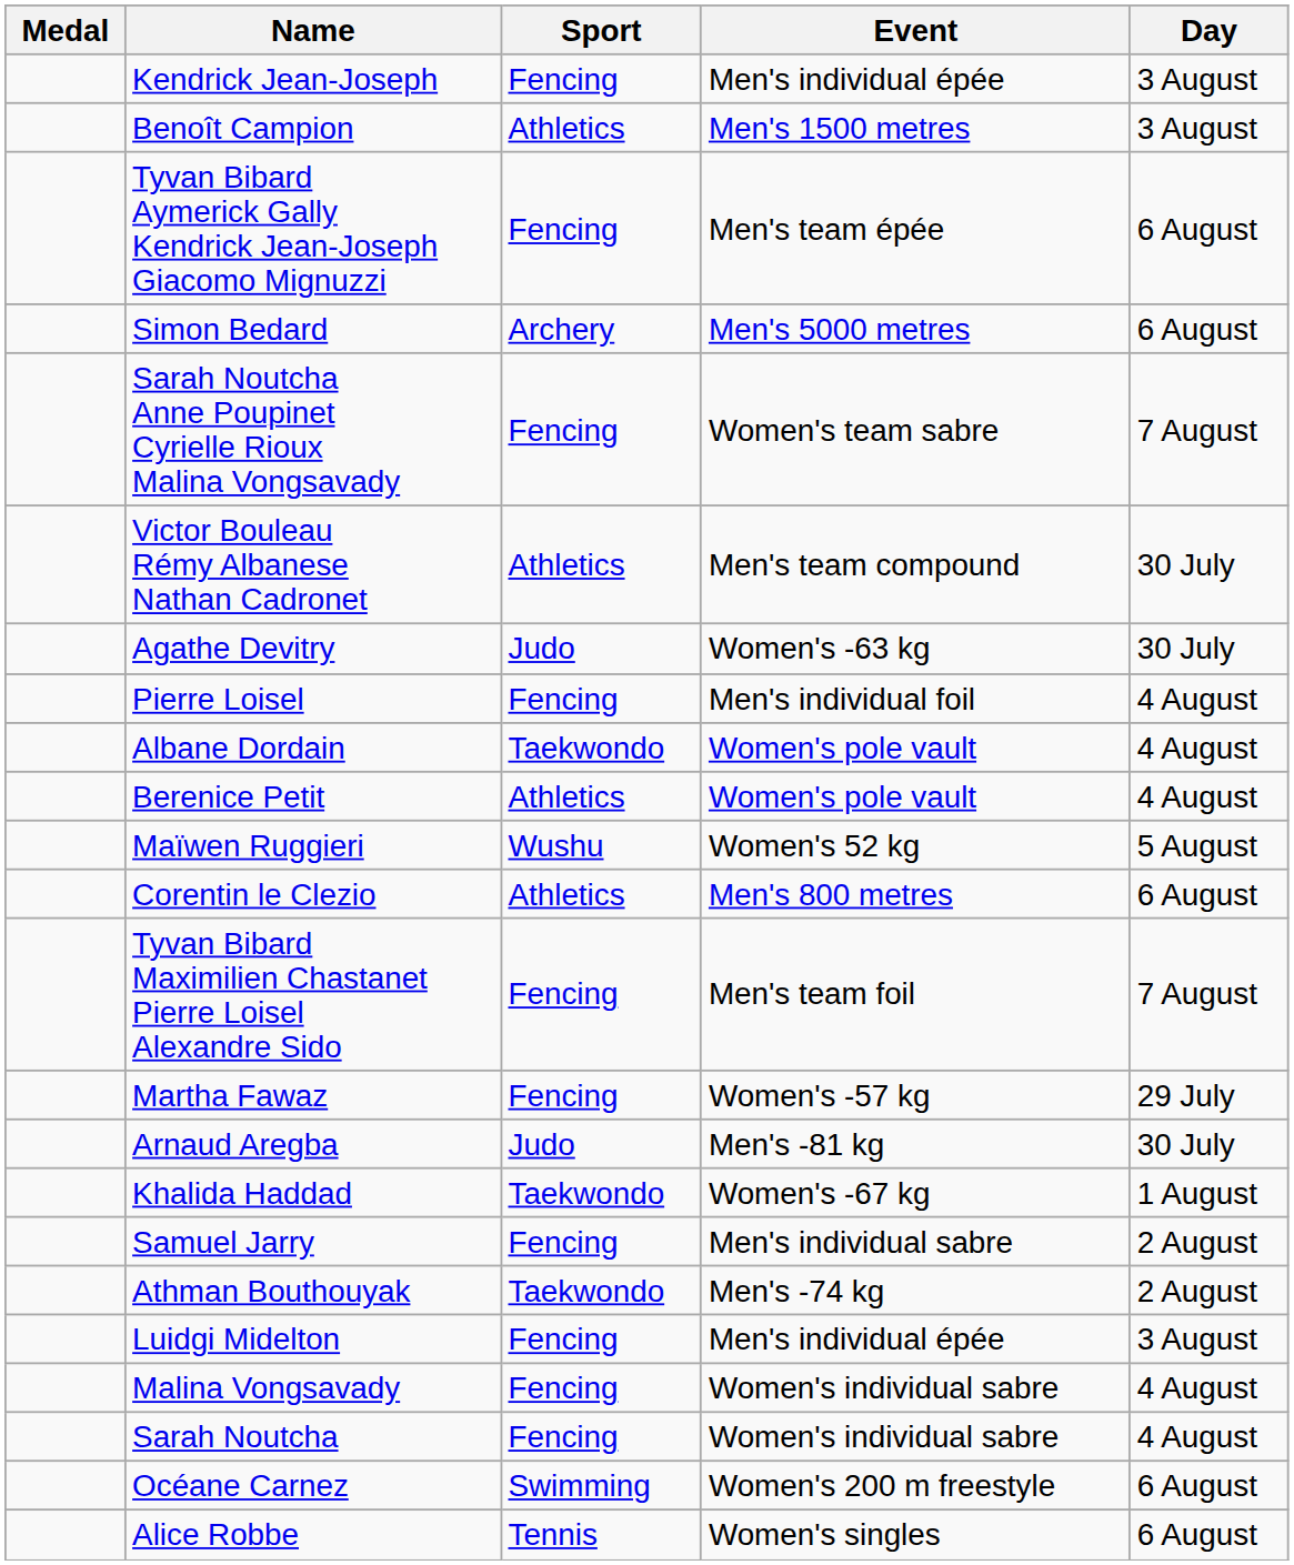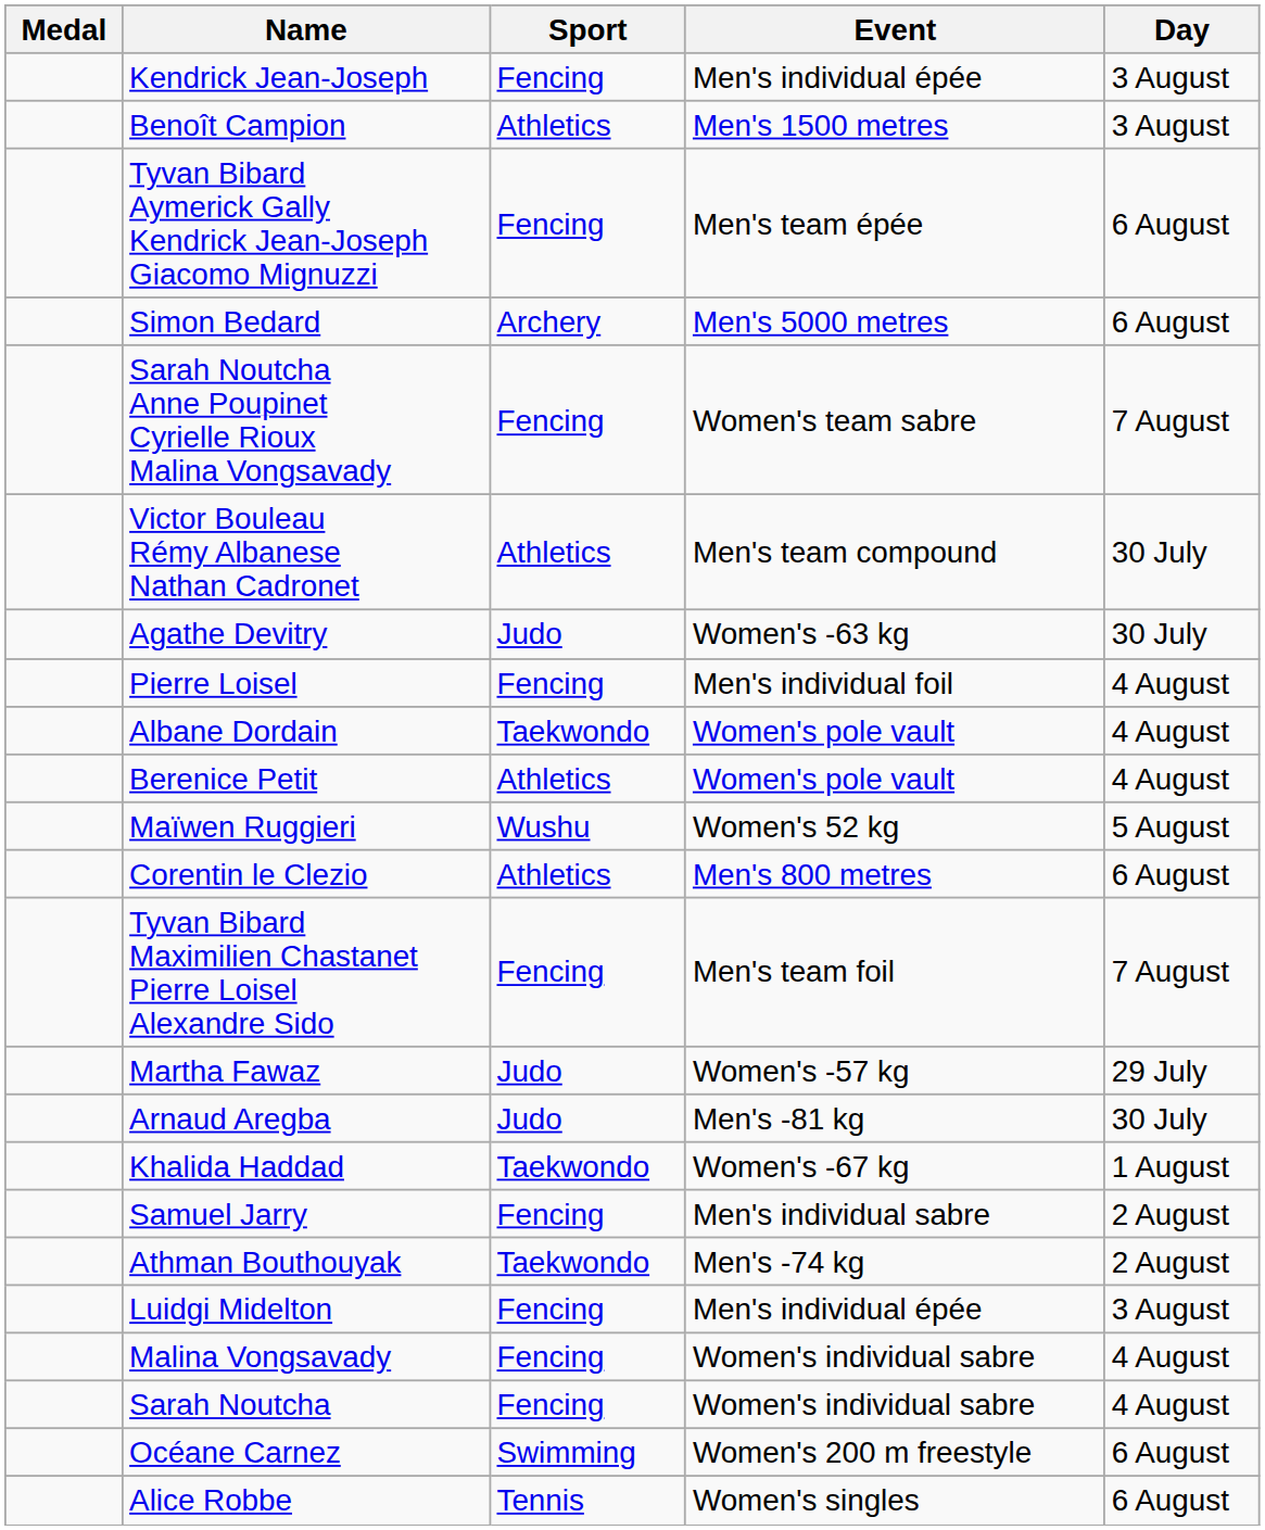Martha Fawaz | Sport: Fencing -> Judo
